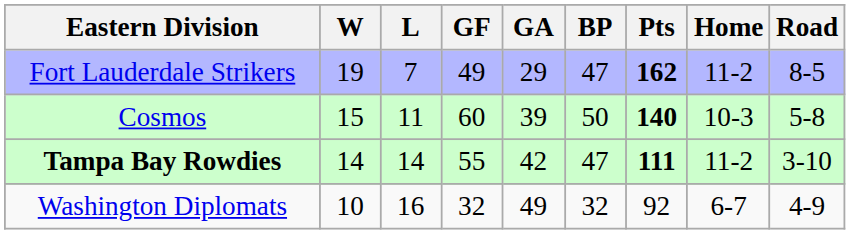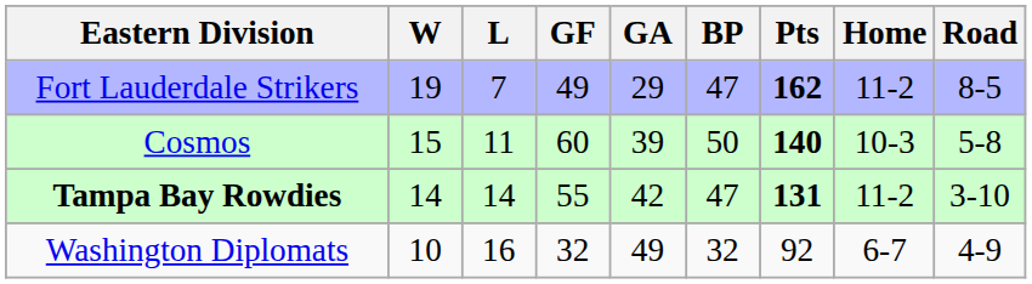Tampa Bay Rowdies | Pts: 111 -> 131
